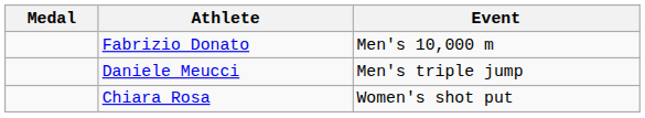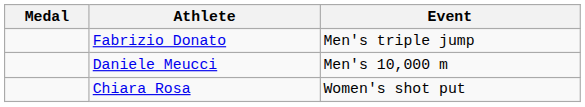Fabrizio Donato | Event: Men's 10,000 m -> Men's triple jump
Daniele Meucci | Event: Men's triple jump -> Men's 10,000 m
